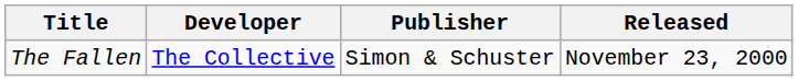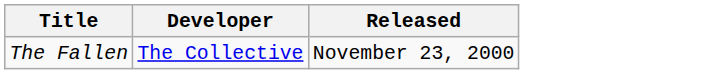- column: Publisher | Simon & Schuster
